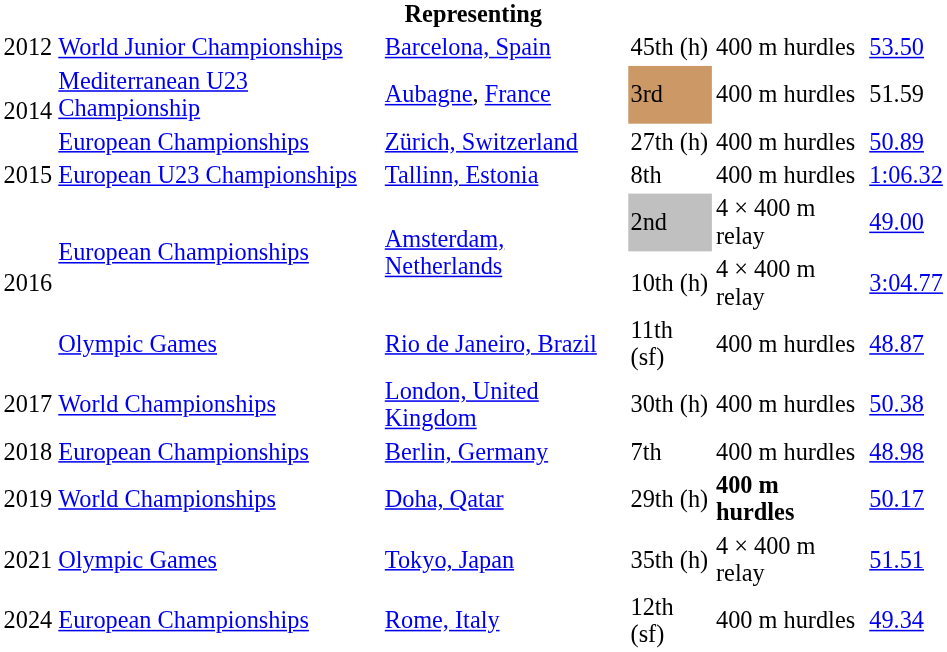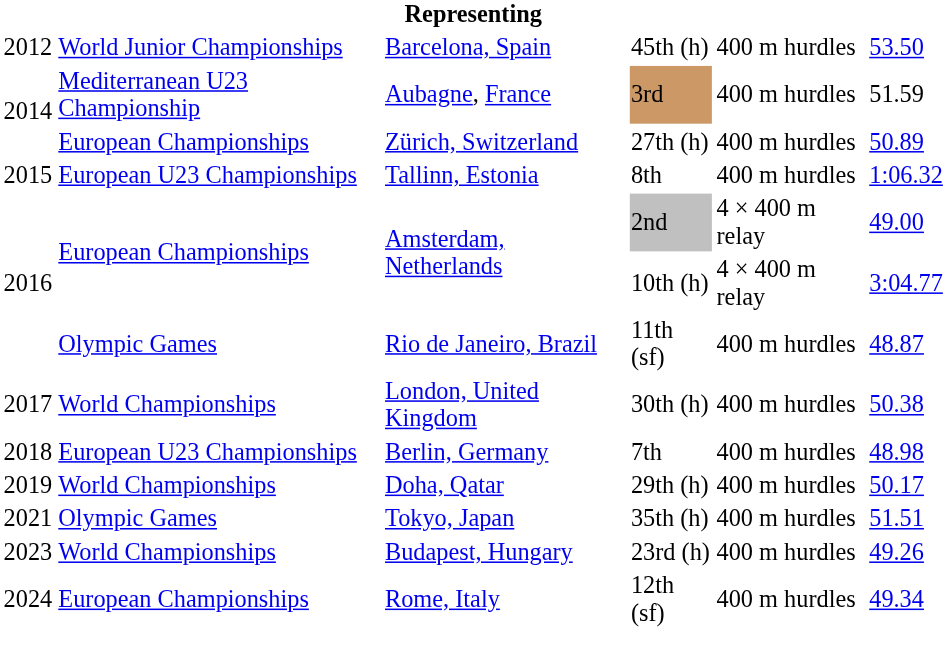7th | column 2: European Championships -> European U23 Championships
29th (h) | column 5: bold -> normal
35th (h) | column 5: 4 × 400 m relay -> 400 m hurdles
+ row: 2023 | World Championships | Budapest, Hungary | 23rd (h) | 400 m hurdles | 49.26
